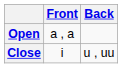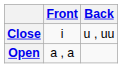rows swapped: Close <-> Open
